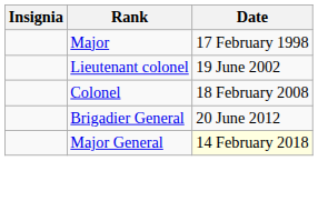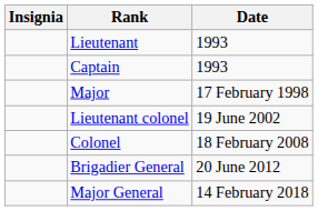+ row: Lieutenant | 1993
+ row: Captain | 1993
Major General | Date: lightyellow background -> no background
